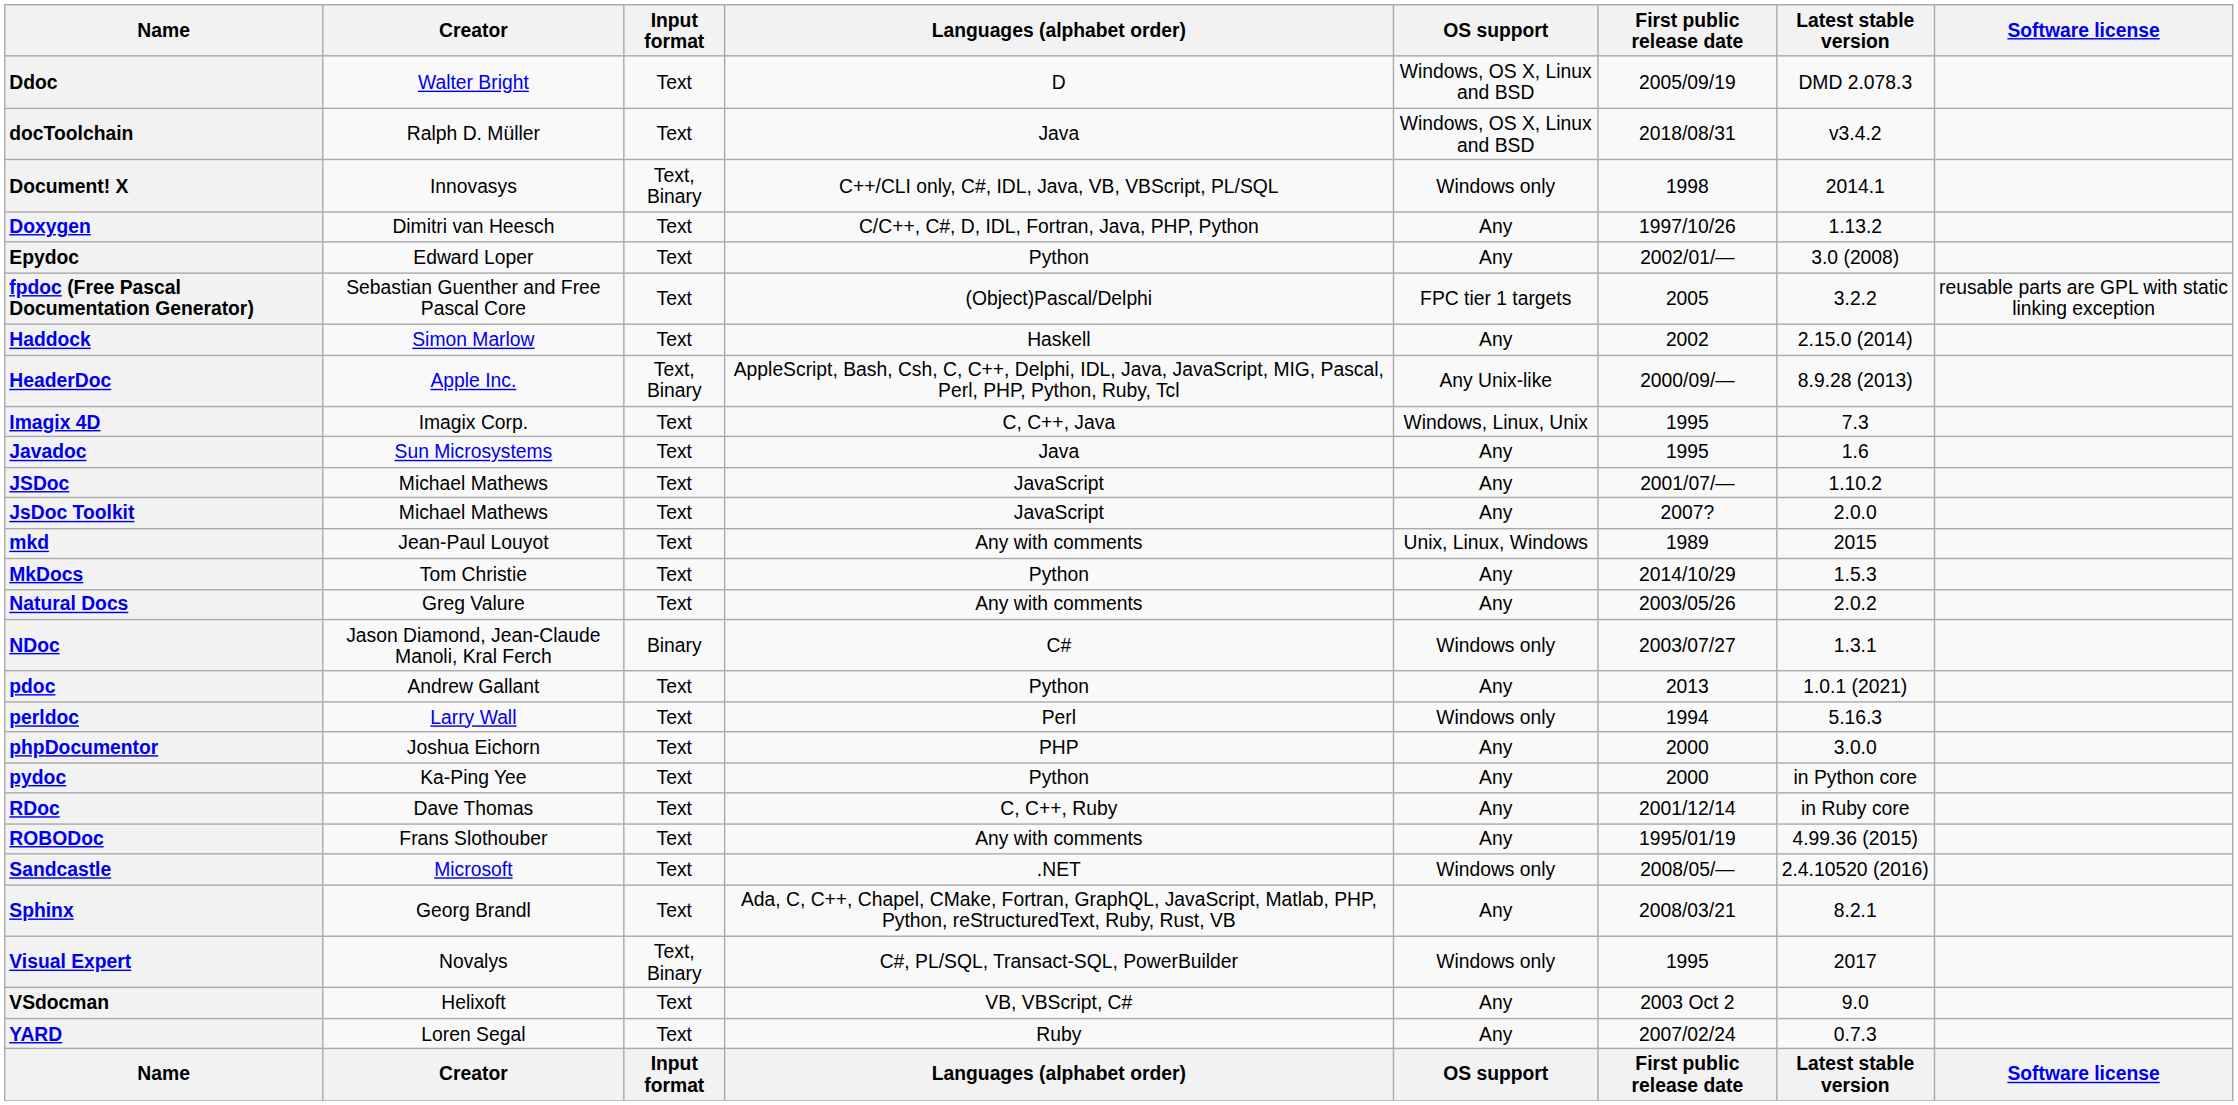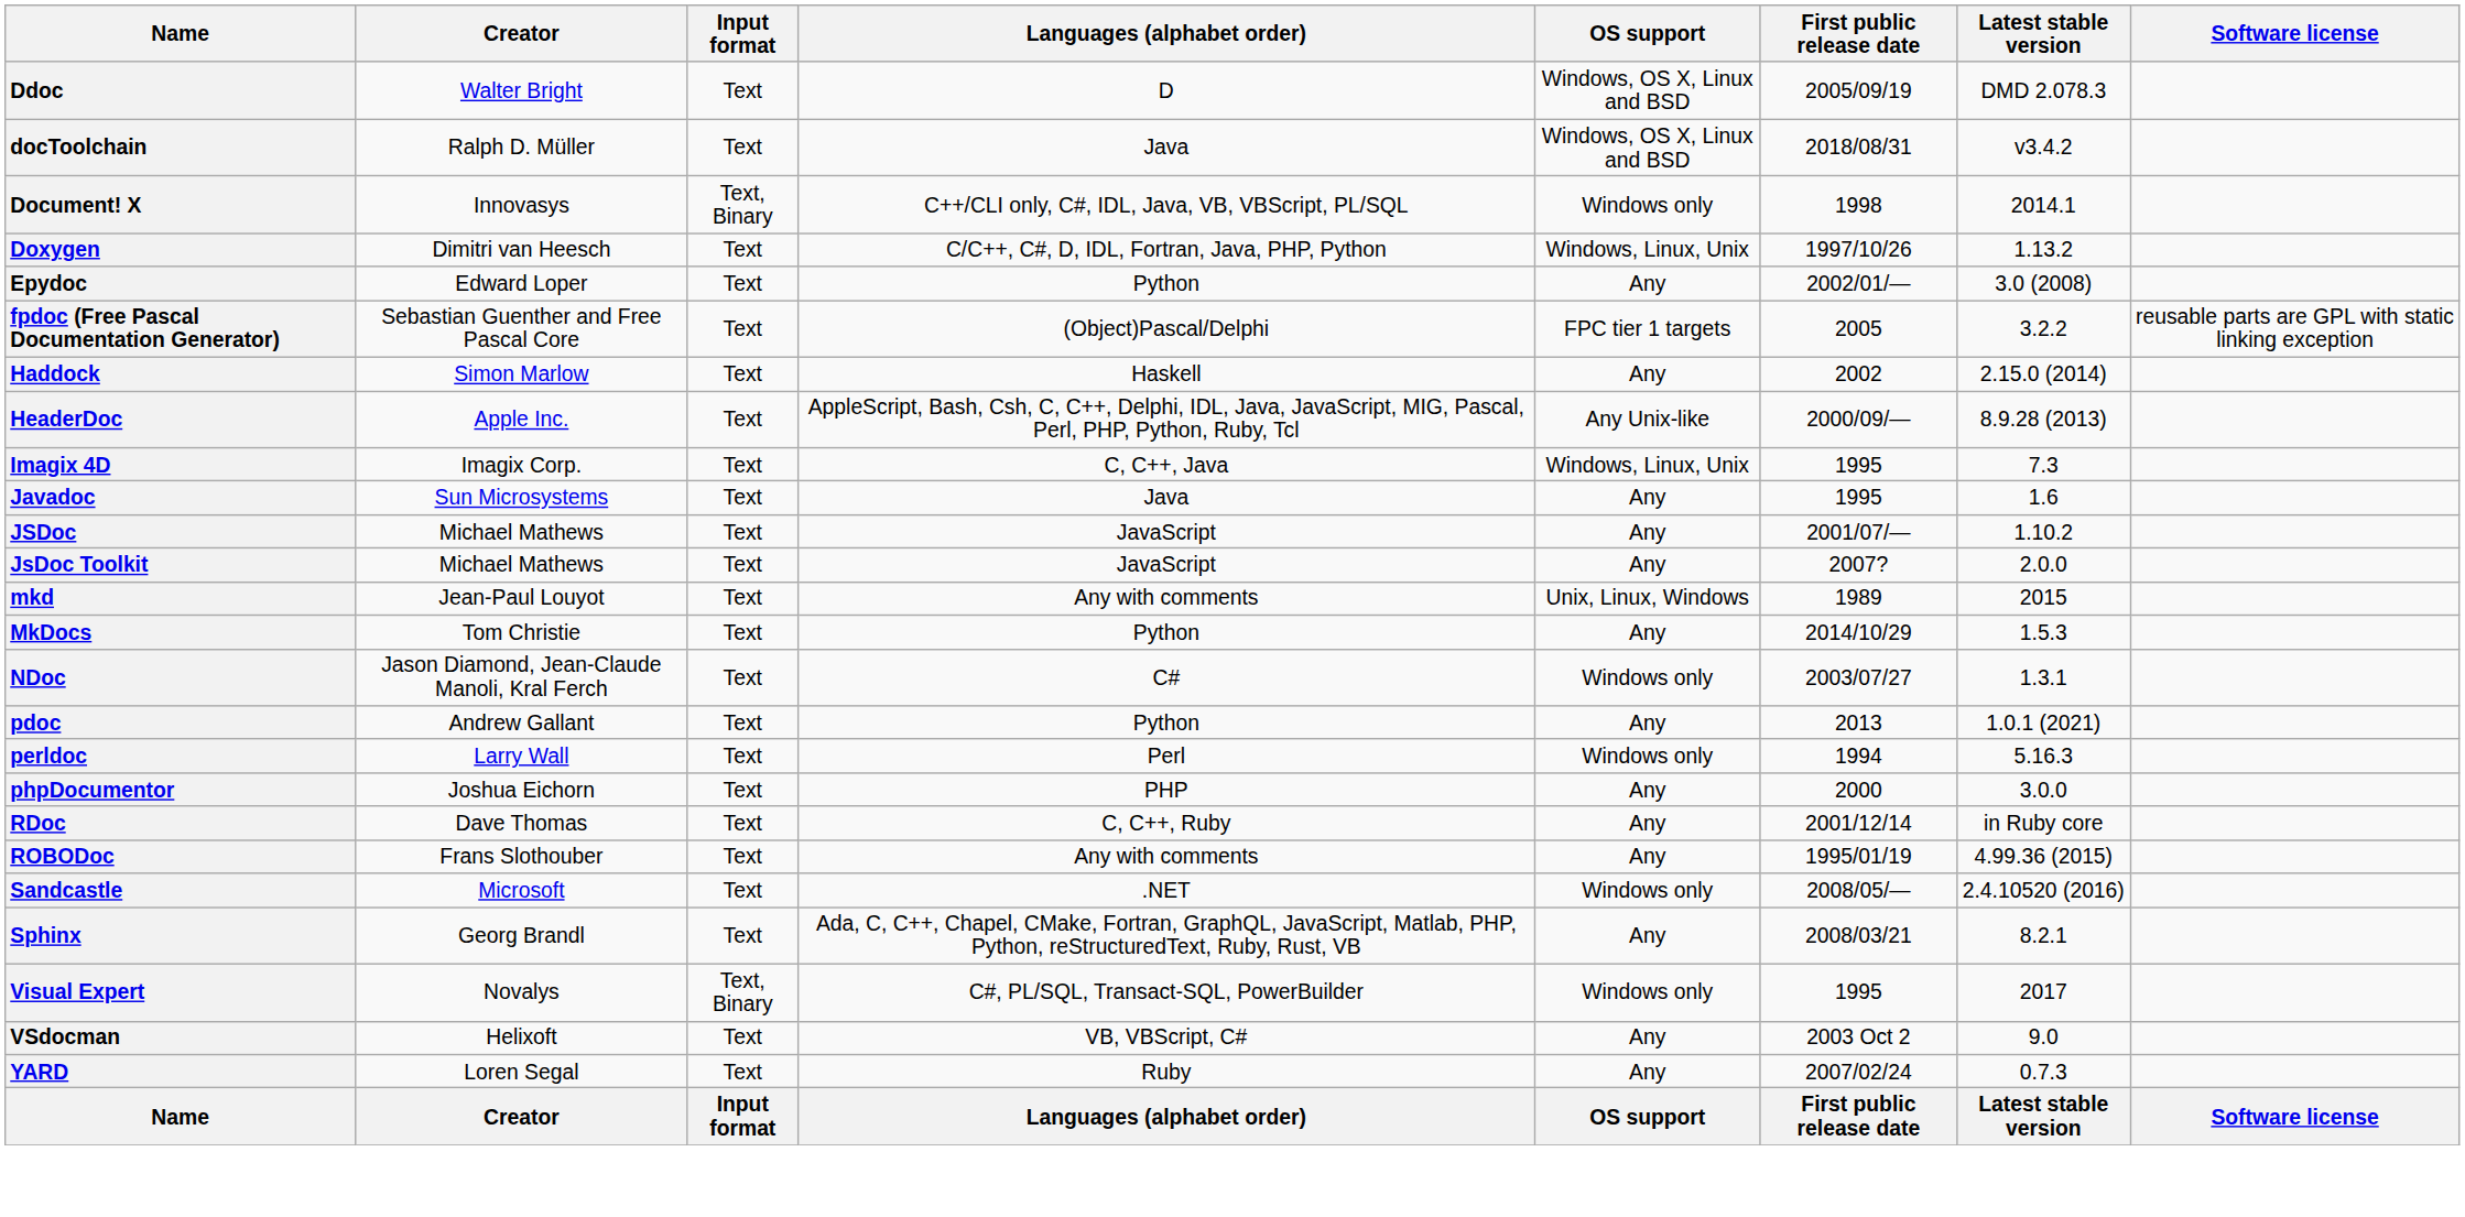Doxygen | OS support: Any -> Windows, Linux, Unix
HeaderDoc | Input format: Text, Binary -> Text
- row: Natural Docs | Greg Valure | Text | Any with comments | Any | 2003/05/26 | 2.0.2
NDoc | Input format: Binary -> Text
- row: pydoc | Ka-Ping Yee | Text | Python | Any | 2000 | in Python core
